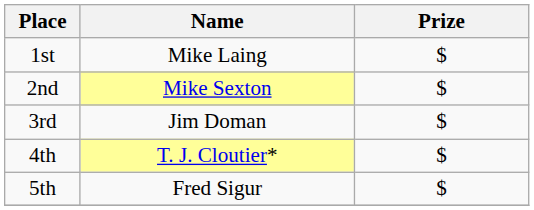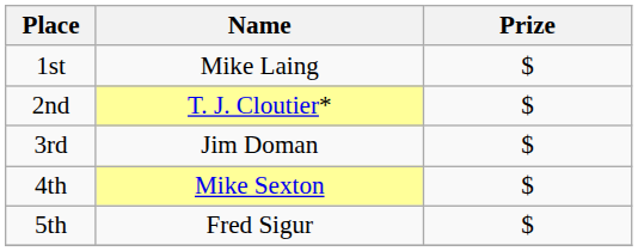2nd | Name: Mike Sexton -> T. J. Cloutier*
4th | Name: T. J. Cloutier* -> Mike Sexton
